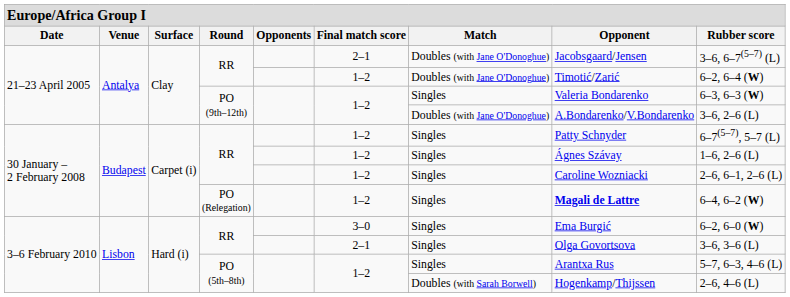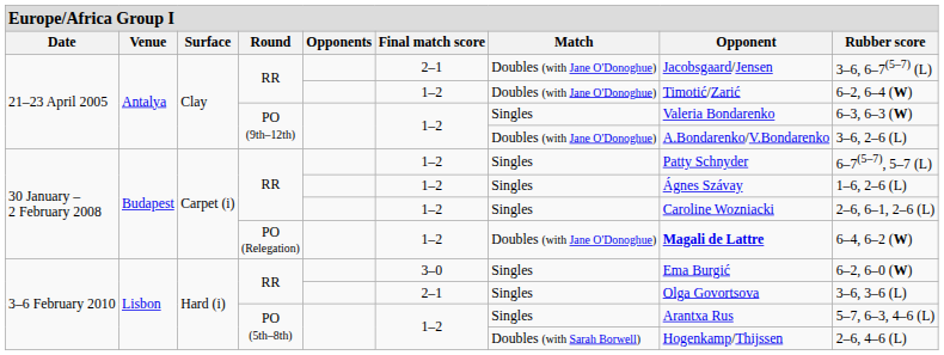PO (Relegation) | column 7: Singles -> Doubles (with Jane O'Donoghue)
